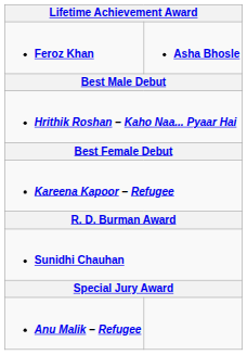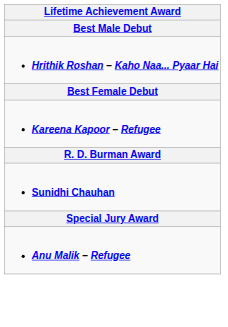- row: Feroz Khan | Asha Bhosle
